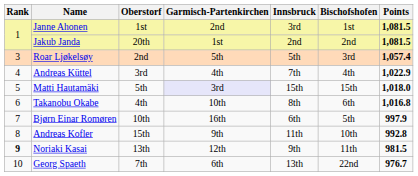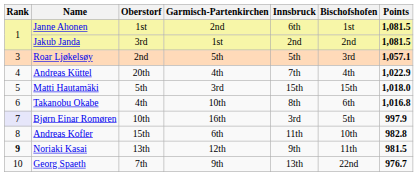Janne Ahonen | Innsbruck: 3rd -> 6th
Jakub Janda | Oberstorf: 20th -> 3rd
Roar Ljøkelsøy | Points: 1,057.4 -> 1,057.1
Andreas Küttel | Oberstorf: 3rd -> 20th
Matti Hautamäki | Garmisch-Partenkirchen: lavender background -> no background
Bjørn Einar Romøren | Rank: no background -> lavender background
Bjørn Einar Romøren | Innsbruck: 6th -> 3rd
Andreas Kofler | Garmisch-Partenkirchen: 9th -> 6th
Andreas Kofler | Points: 992.8 -> 982.8
Georg Spaeth | Garmisch-Partenkirchen: 6th -> 9th
